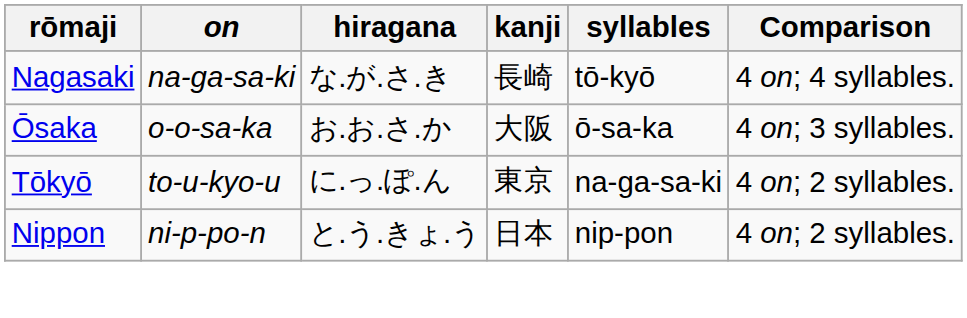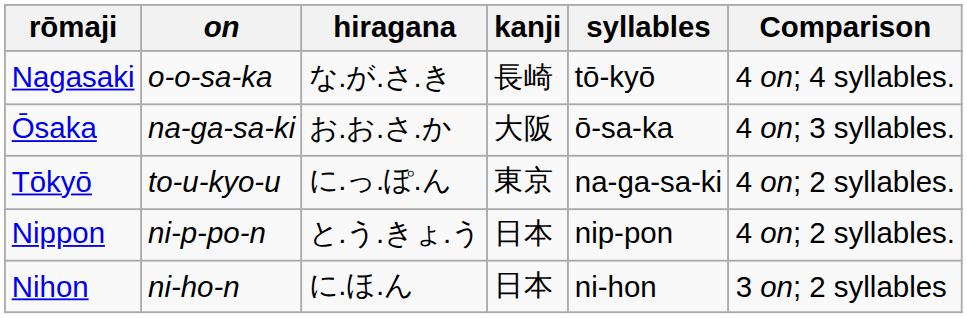Nagasaki | on: na-ga-sa-ki -> o-o-sa-ka
Ōsaka | on: o-o-sa-ka -> na-ga-sa-ki
+ row: Nihon | ni-ho-n | に.ほ.ん | 日本 | ni-hon | 3 on; 2 syllables
